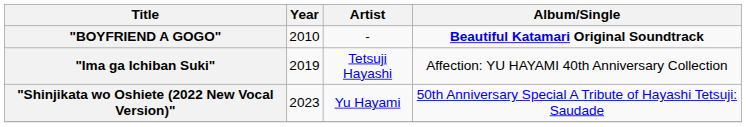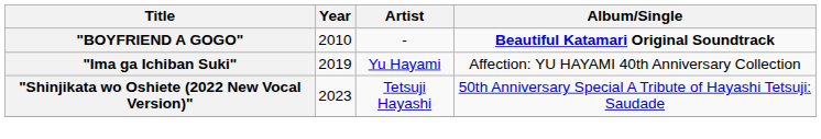"Ima ga Ichiban Suki" | Artist: Tetsuji Hayashi -> Yu Hayami
"Shinjikata wo Oshiete (2022 New Vocal Version)" | Artist: Yu Hayami -> Tetsuji Hayashi
